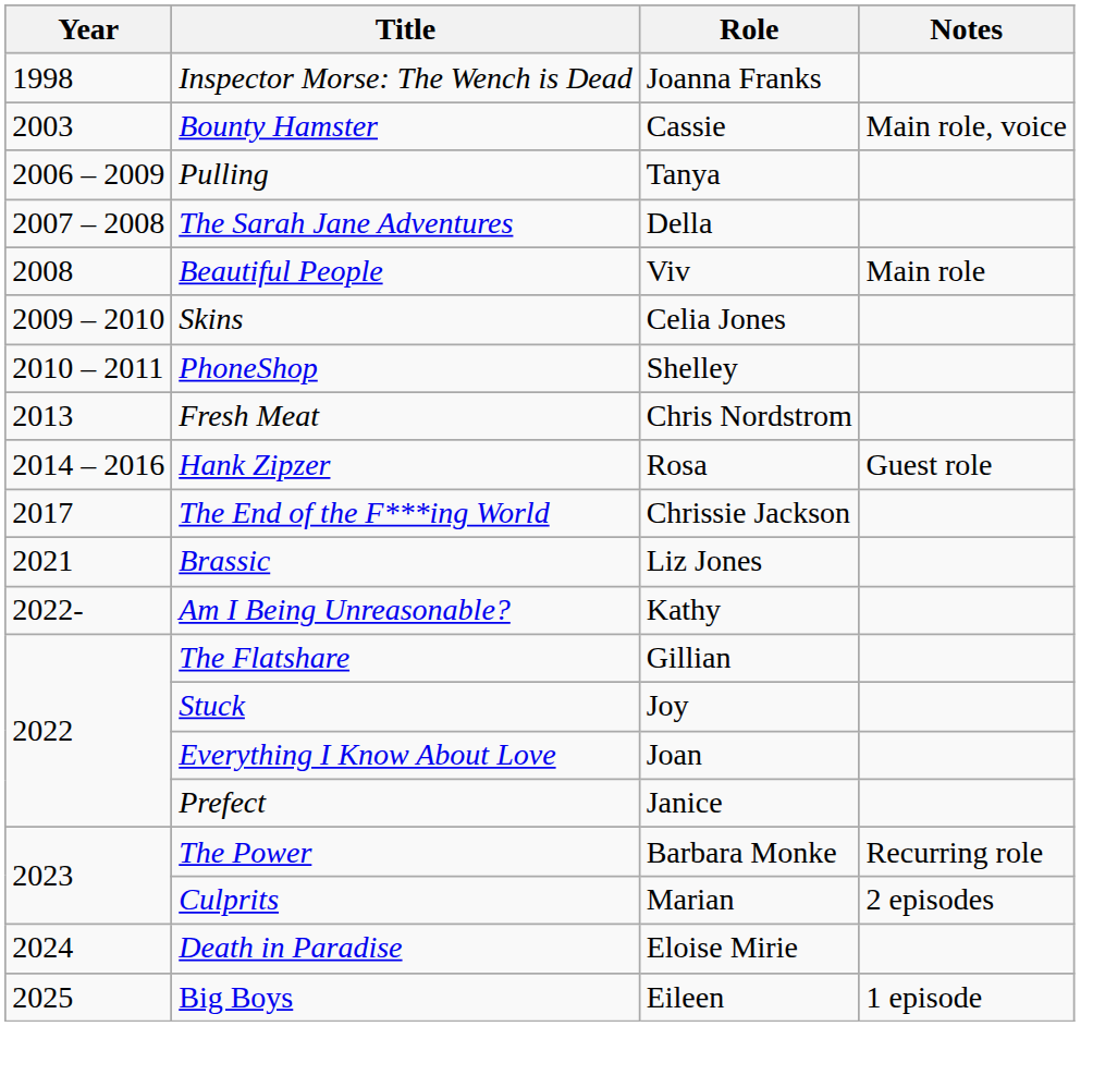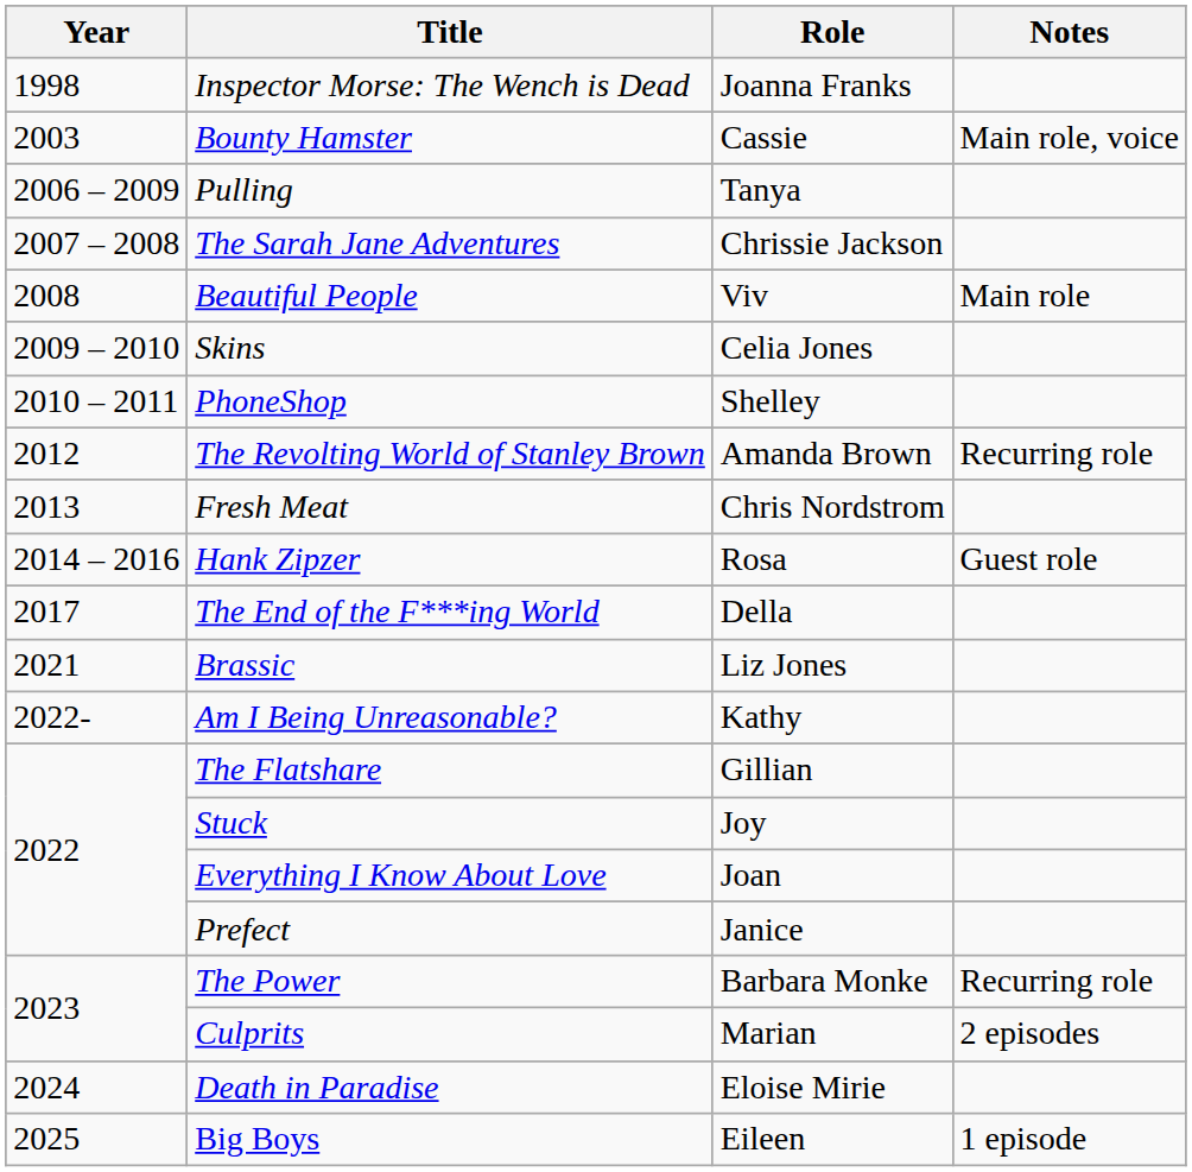The Sarah Jane Adventures | Role: Della -> Chrissie Jackson
+ row: 2012 | The Revolting World of Stanley Brown | Amanda Brown | Recurring role
The End of the F***ing World | Role: Chrissie Jackson -> Della
